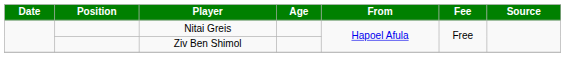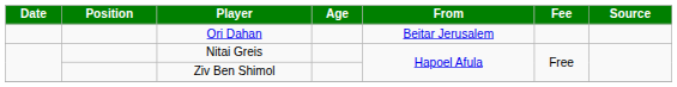+ row: Ori Dahan | Beitar Jerusalem
